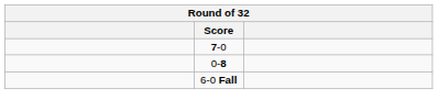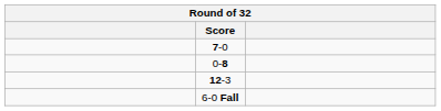+ row: 12-3
